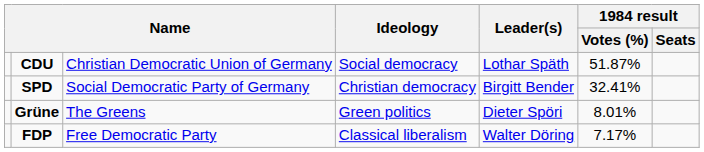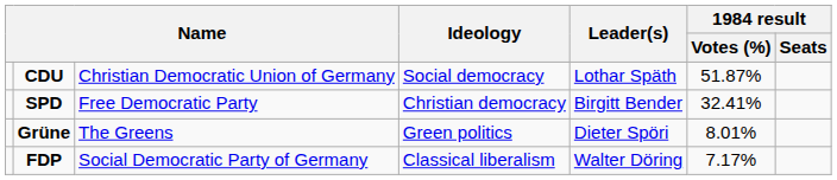SPD | column 3: Social Democratic Party of Germany -> Free Democratic Party
FDP | column 3: Free Democratic Party -> Social Democratic Party of Germany
